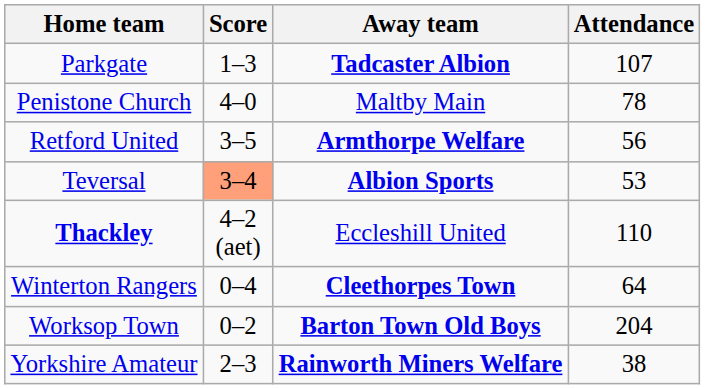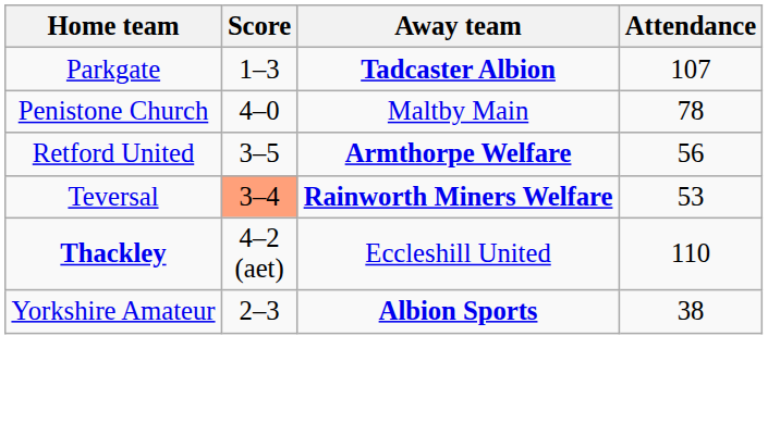Teversal | Away team: Albion Sports -> Rainworth Miners Welfare
- row: Winterton Rangers | 0–4 | Cleethorpes Town | 64
- row: Worksop Town | 0–2 | Barton Town Old Boys | 204
Yorkshire Amateur | Away team: Rainworth Miners Welfare -> Albion Sports
